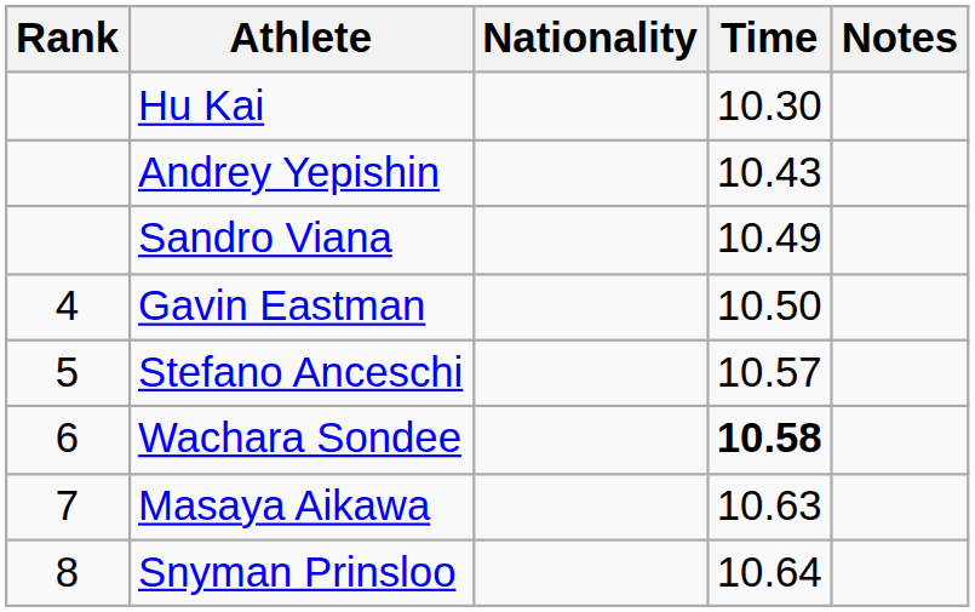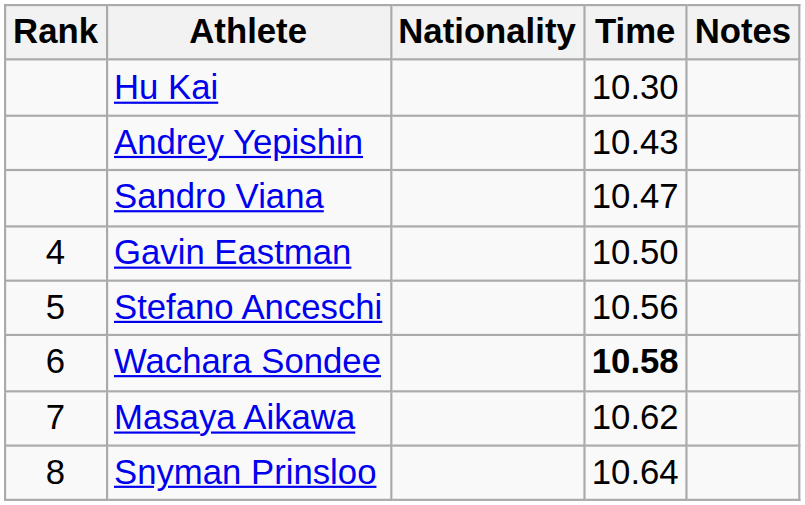Sandro Viana | Time: 10.49 -> 10.47
Stefano Anceschi | Time: 10.57 -> 10.56
Masaya Aikawa | Time: 10.63 -> 10.62
